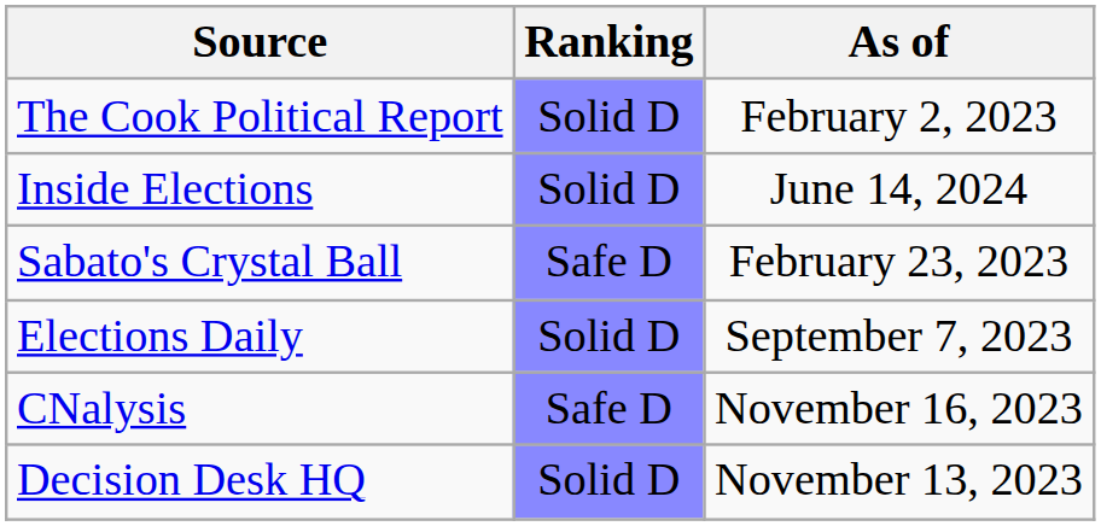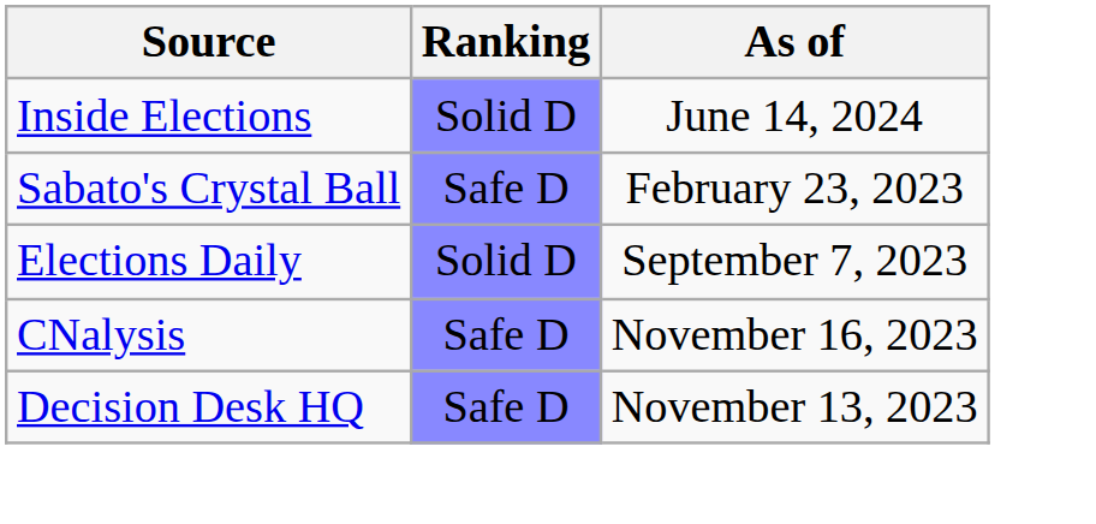- row: The Cook Political Report | Solid D | February 2, 2023
Decision Desk HQ | Ranking: Solid D -> Safe D
